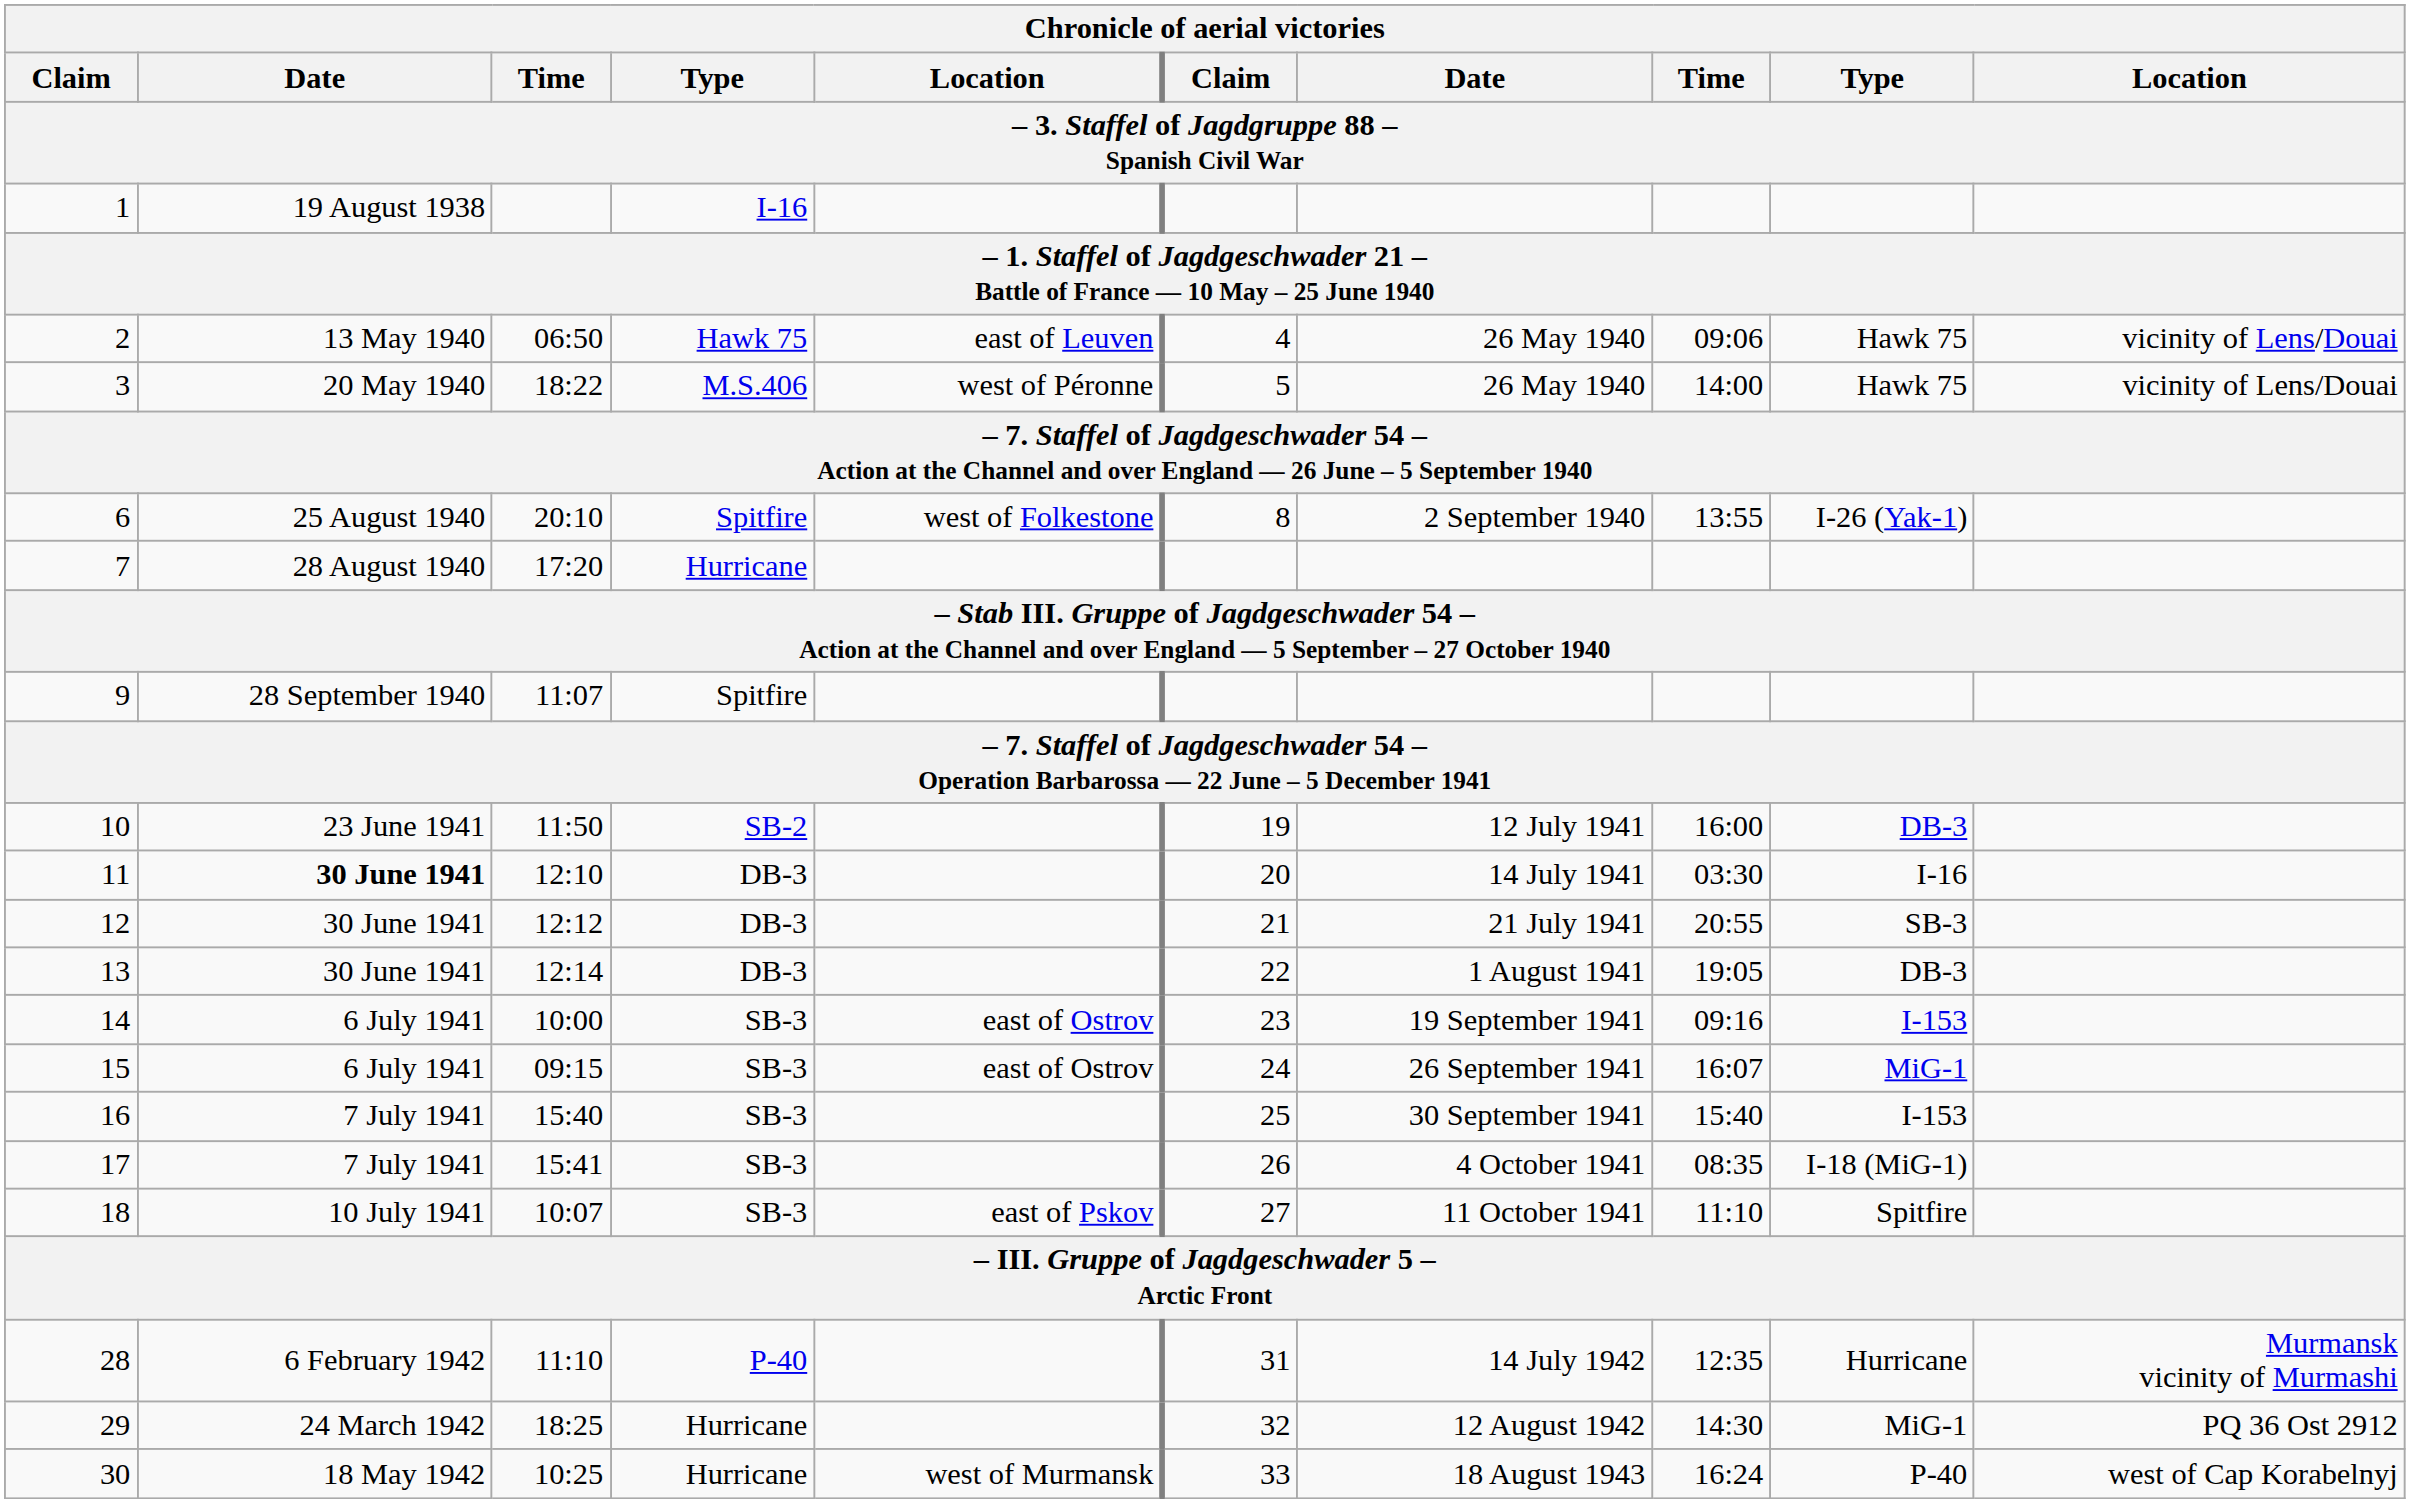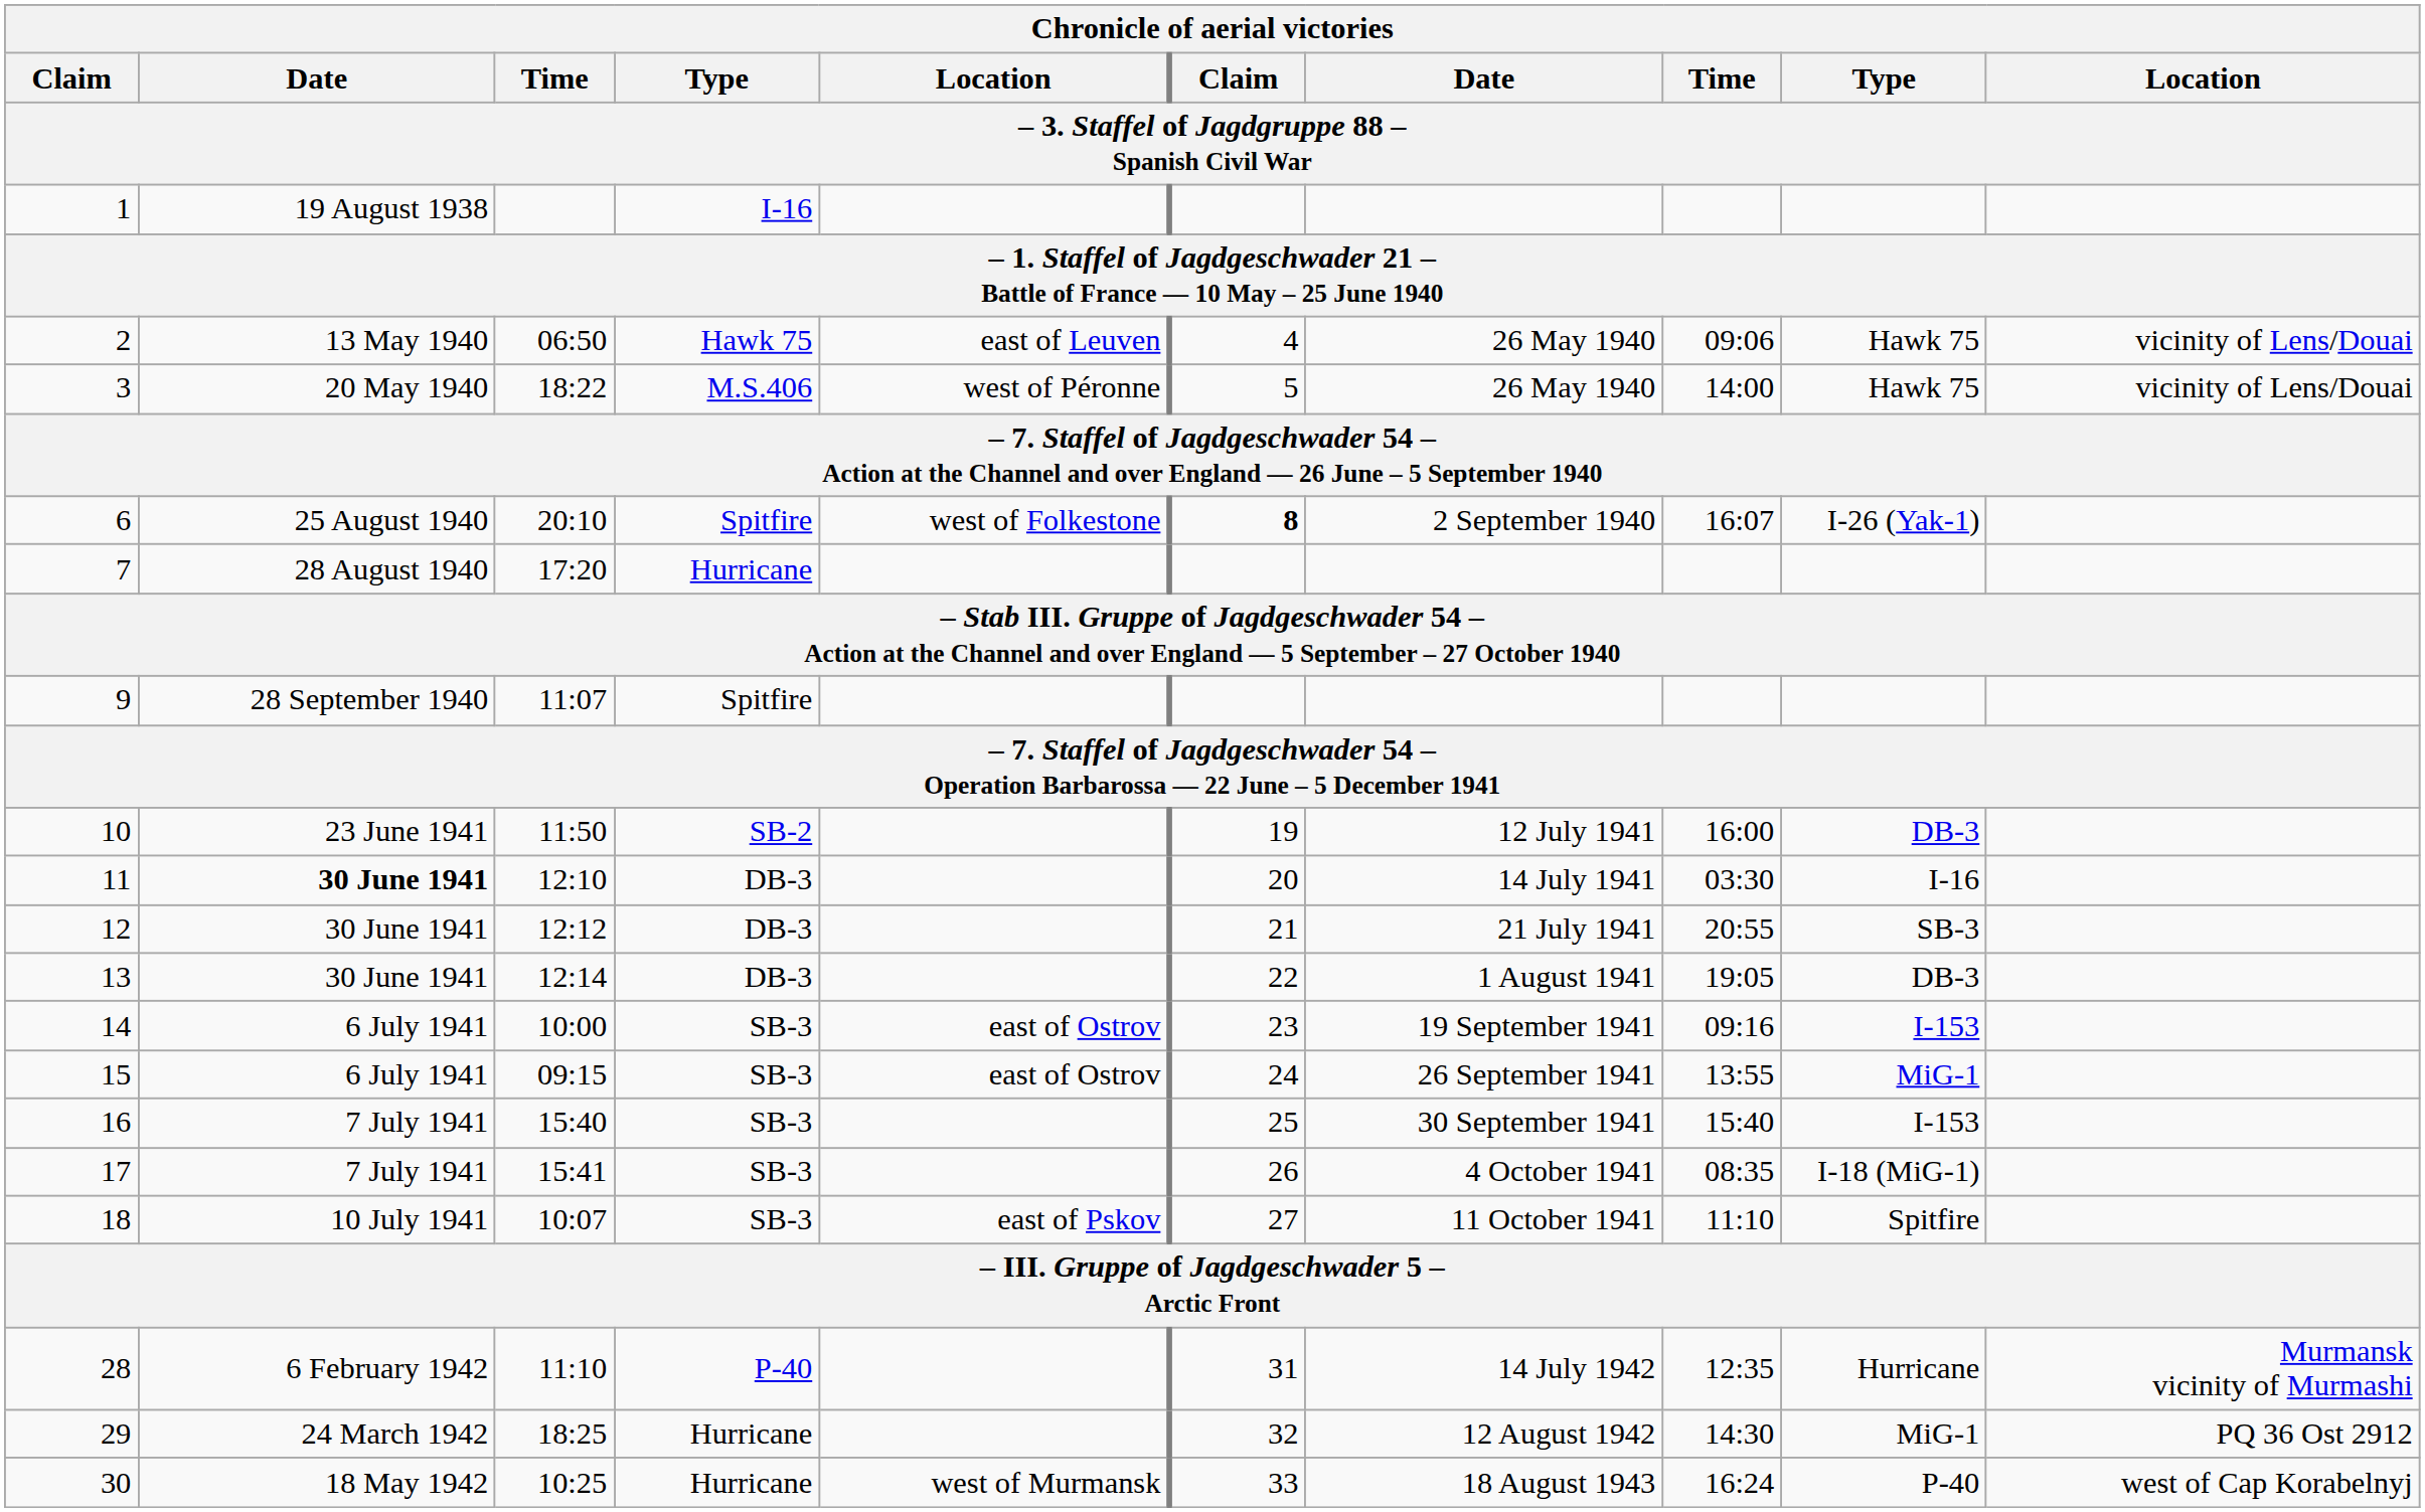6 | column 6: normal -> bold
6 | column 8: 13:55 -> 16:07
15 | column 8: 16:07 -> 13:55
